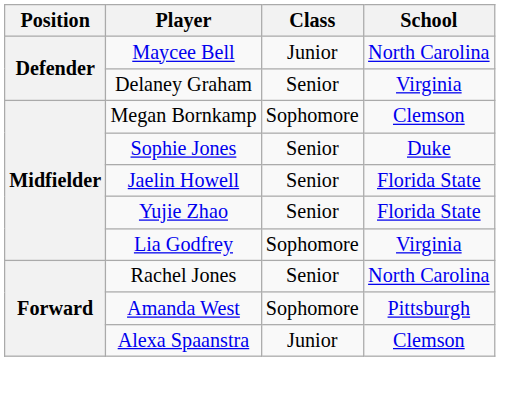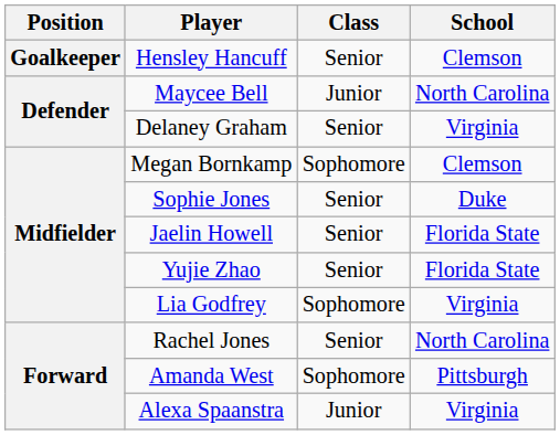+ row: Goalkeeper | Hensley Hancuff | Senior | Clemson
Alexa Spaanstra | School: Clemson -> Virginia
